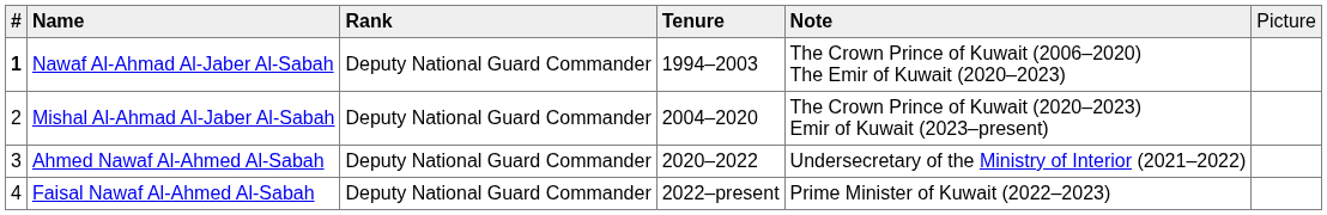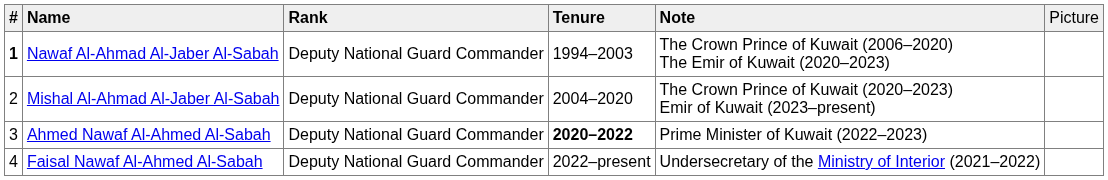Ahmed Nawaf Al-Ahmed Al-Sabah | column 4: normal -> bold
Ahmed Nawaf Al-Ahmed Al-Sabah | column 5: Undersecretary of the Ministry of Interior (2021–2022) -> Prime Minister of Kuwait (2022–2023)
Faisal Nawaf Al-Ahmed Al-Sabah | column 5: Prime Minister of Kuwait (2022–2023) -> Undersecretary of the Ministry of Interior (2021–2022)
